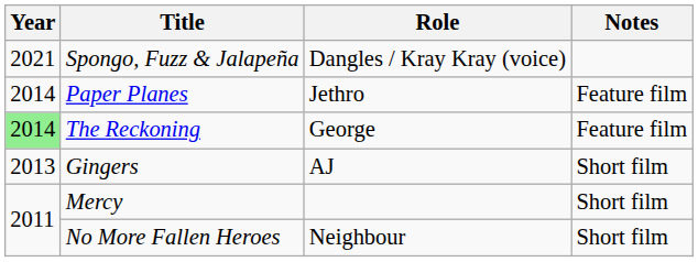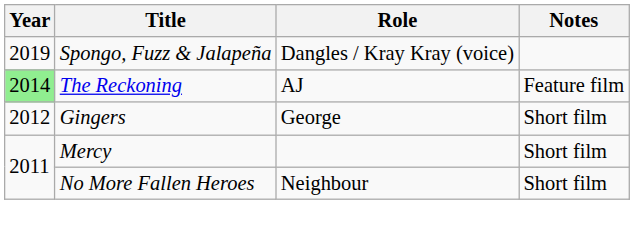Spongo, Fuzz & Jalapeña | Year: 2021 -> 2019
- row: 2014 | Paper Planes | Jethro | Feature film
The Reckoning | Role: George -> AJ
Gingers | Year: 2013 -> 2012
Gingers | Role: AJ -> George
